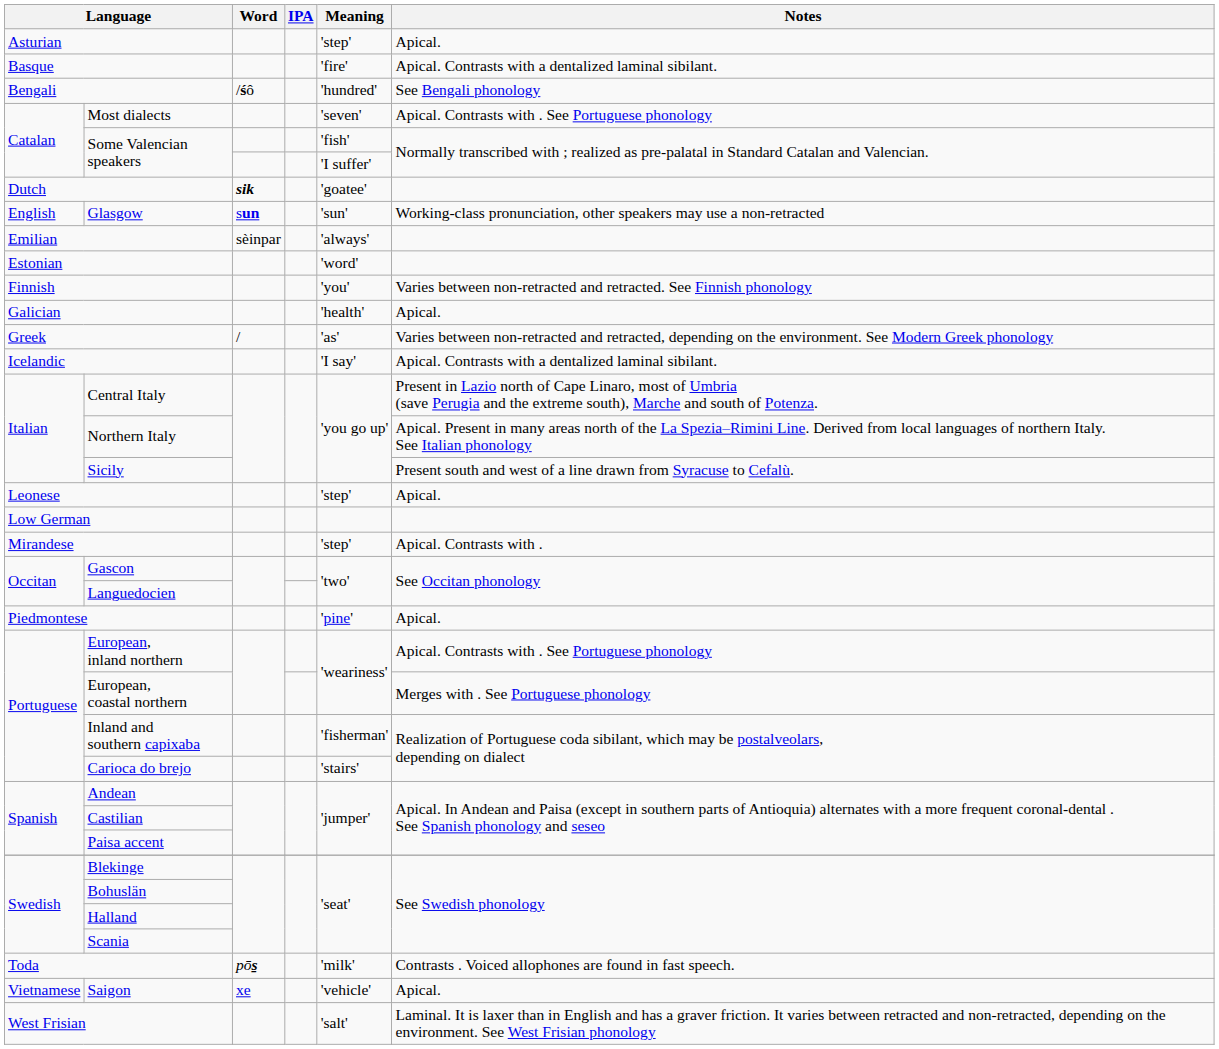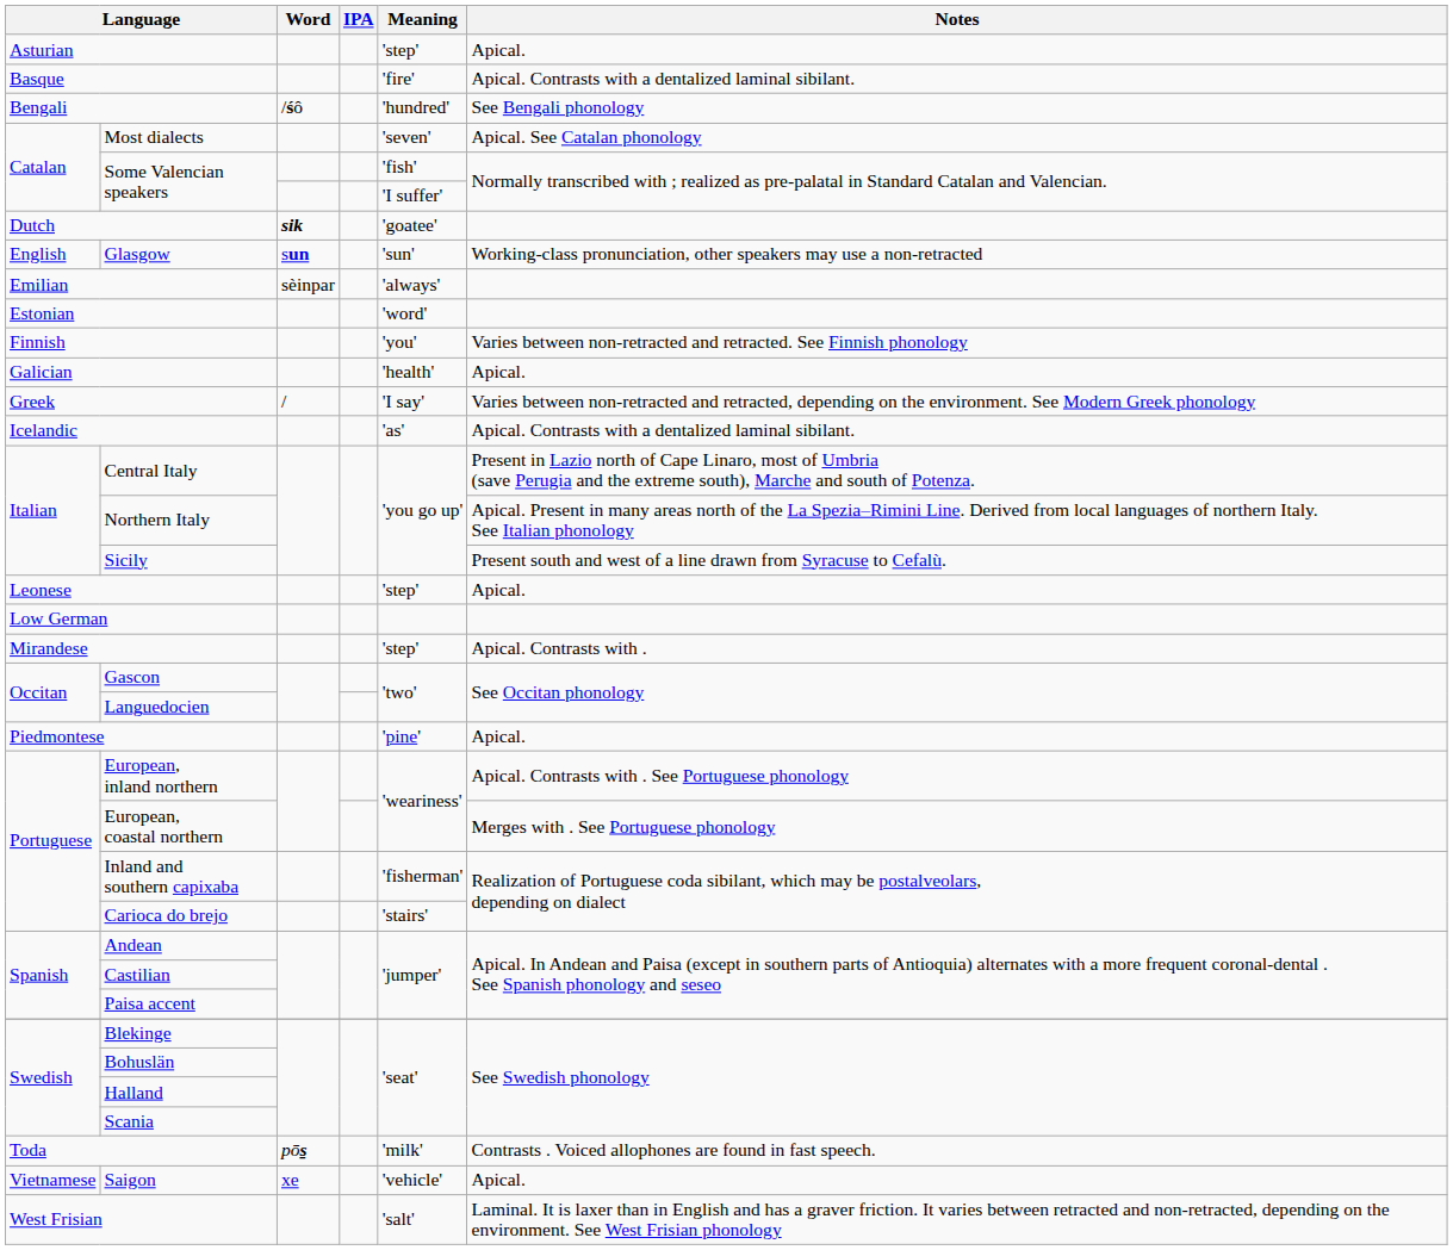Most dialects | Notes: Apical. Contrasts with . See Portuguese phonology -> Apical. See Catalan phonology
Greek | Meaning: 'as' -> 'I say'
Icelandic | Meaning: 'I say' -> 'as'
